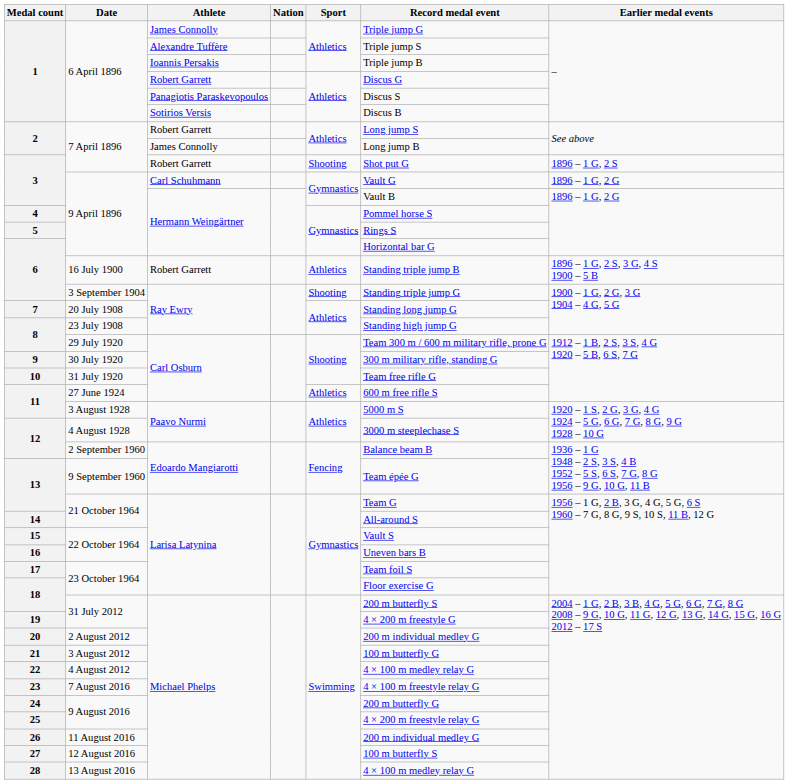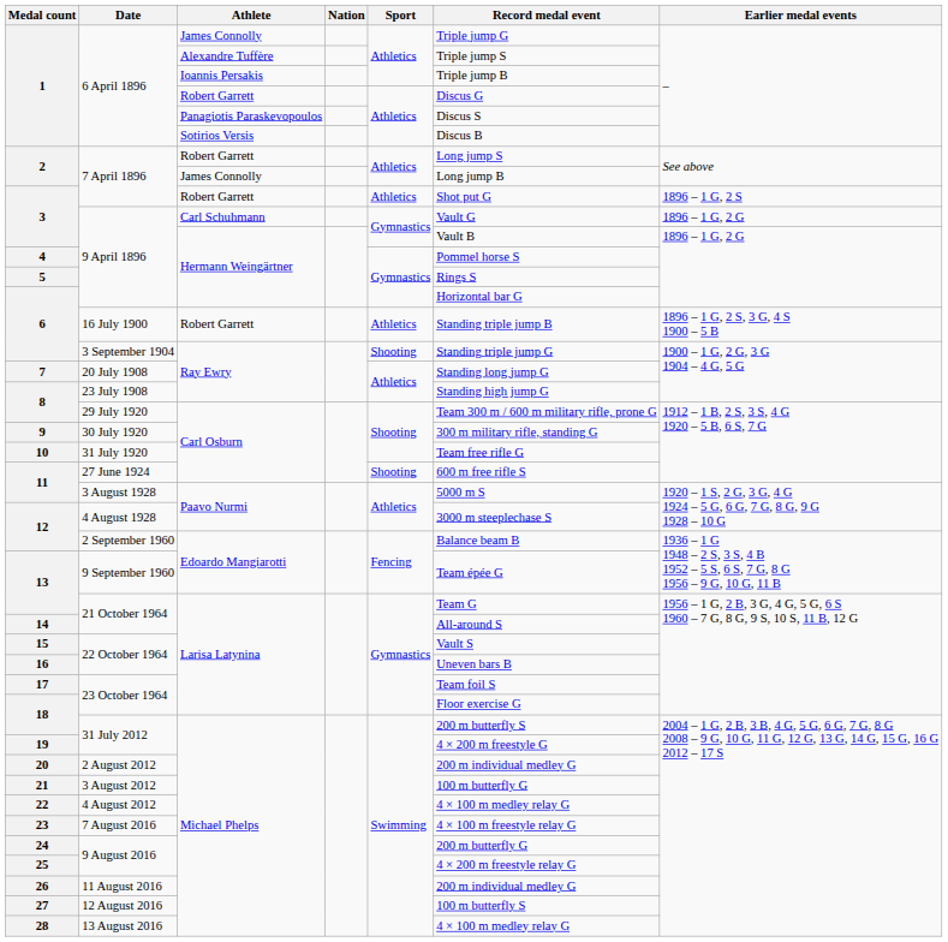3 / Robert Garrett | Sport: Shooting -> Athletics
11 / Carl Osburn | Sport: Athletics -> Shooting
